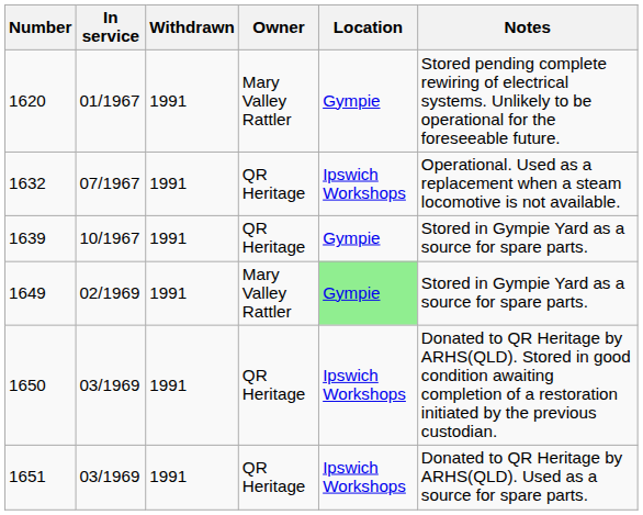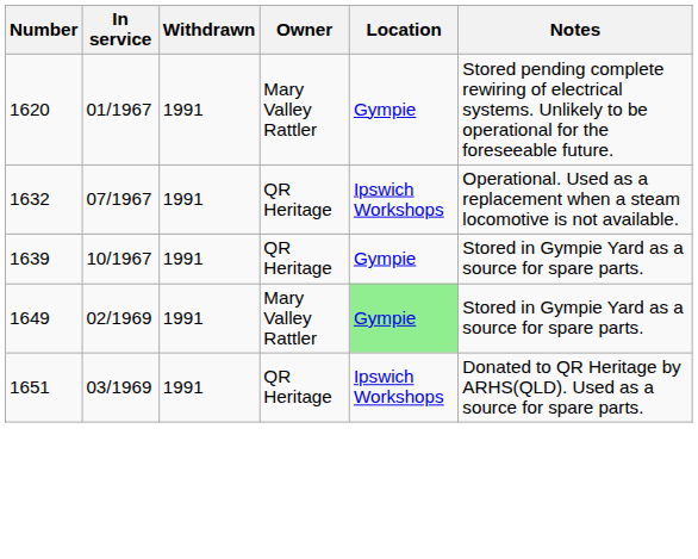- row: 1650 | 03/1969 | 1991 | QR Heritage | Ipswich Workshops | Donated to QR Heritage by ARHS(QLD). Stored in good condition awaiting completion of a restoration initiated by the previous custodian.
